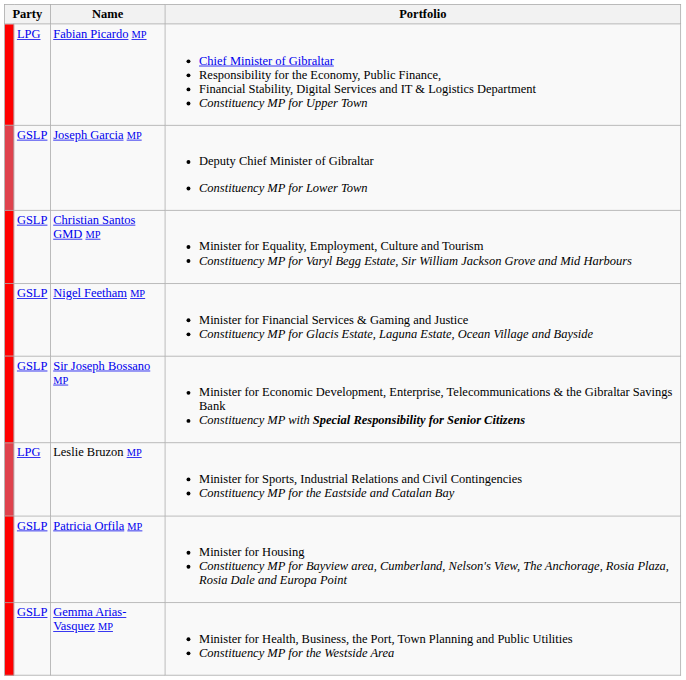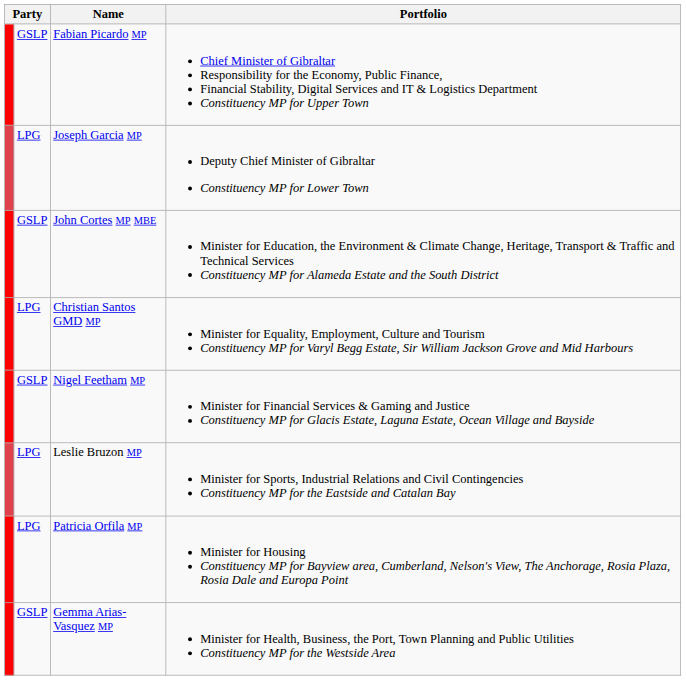Fabian Picardo MP | column 2: LPG -> GSLP
Joseph Garcia MP | column 2: GSLP -> LPG
+ row: GSLP | John Cortes MP MBE | Minister for Education, the Environment & Climate Change, Heritage, Transport & Traffic and Technical Services Constituency MP for Alameda Estate and the South District
Christian Santos GMD MP | column 2: GSLP -> LPG
- row: GSLP | Sir Joseph Bossano MP | Minister for Economic Development, Enterprise, Telecommunications & the Gibraltar Savings Bank Constituency MP with Special Responsibility for Senior Citizens
Patricia Orfila MP | column 2: GSLP -> LPG
